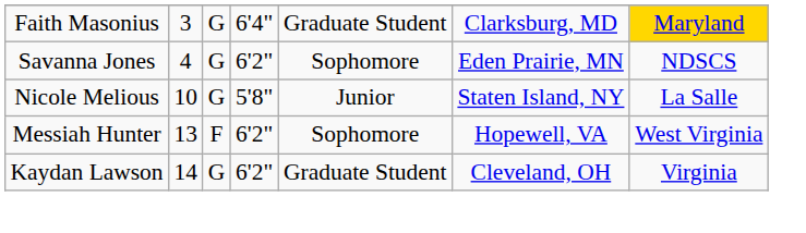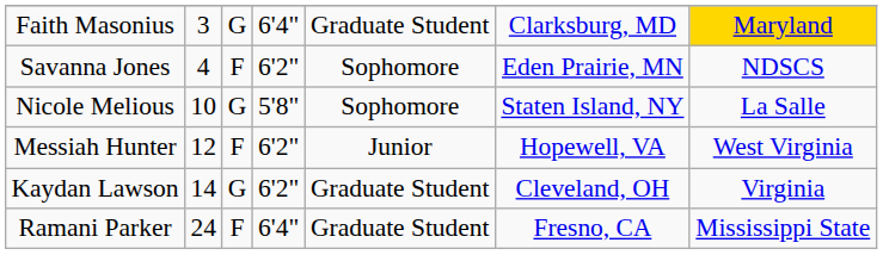Savanna Jones | column 3: G -> F
Nicole Melious | column 5: Junior -> Sophomore
Messiah Hunter | column 2: 13 -> 12
Messiah Hunter | column 5: Sophomore -> Junior
+ row: Ramani Parker | 24 | F | 6'4" | Graduate Student | Fresno, CA | Mississippi State
